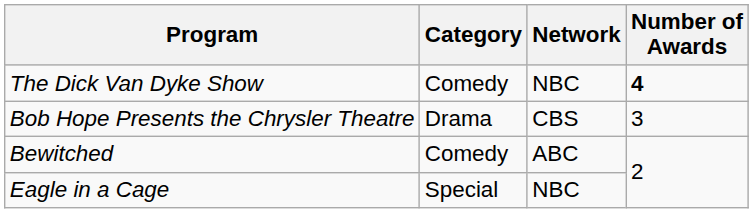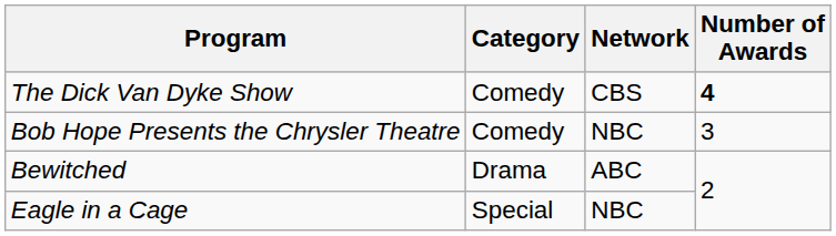The Dick Van Dyke Show | Network: NBC -> CBS
Bob Hope Presents the Chrysler Theatre | Category: Drama -> Comedy
Bob Hope Presents the Chrysler Theatre | Network: CBS -> NBC
Bewitched | Category: Comedy -> Drama
